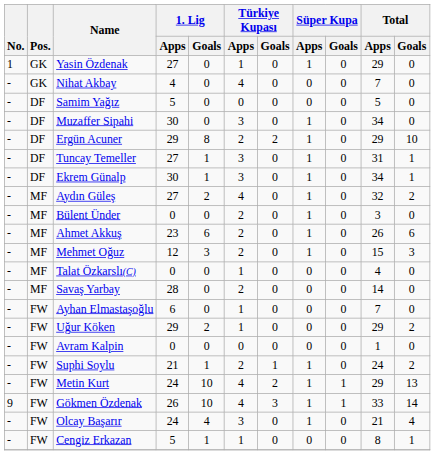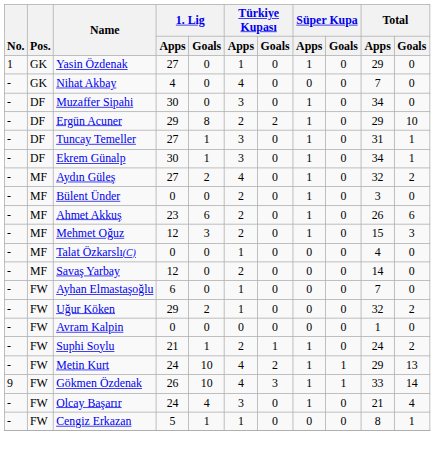- row: - | DF | Samim Yağız | 5 | 0 | 0 | 0 | 0 | 0 | 5 | 0
Savaş Yarbay | 1. Lig / Apps: 28 -> 12
Uğur Köken | Total / Apps: 29 -> 32
